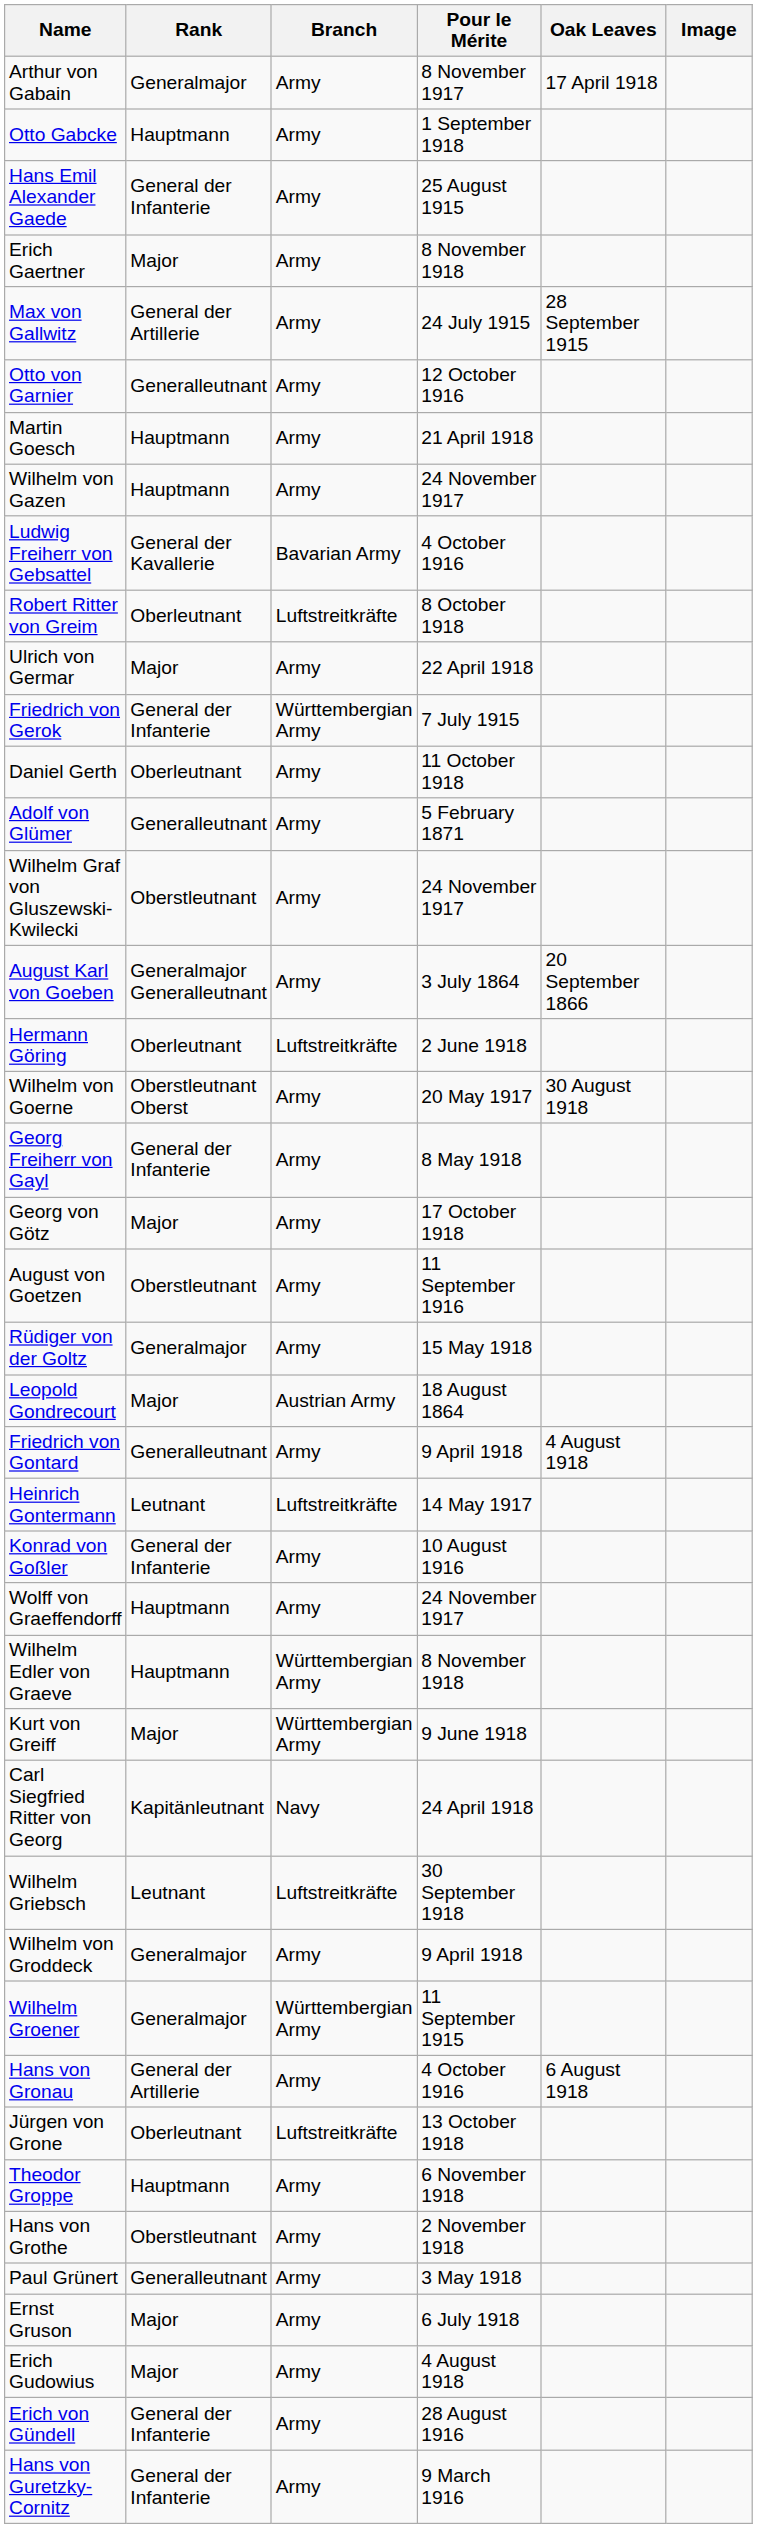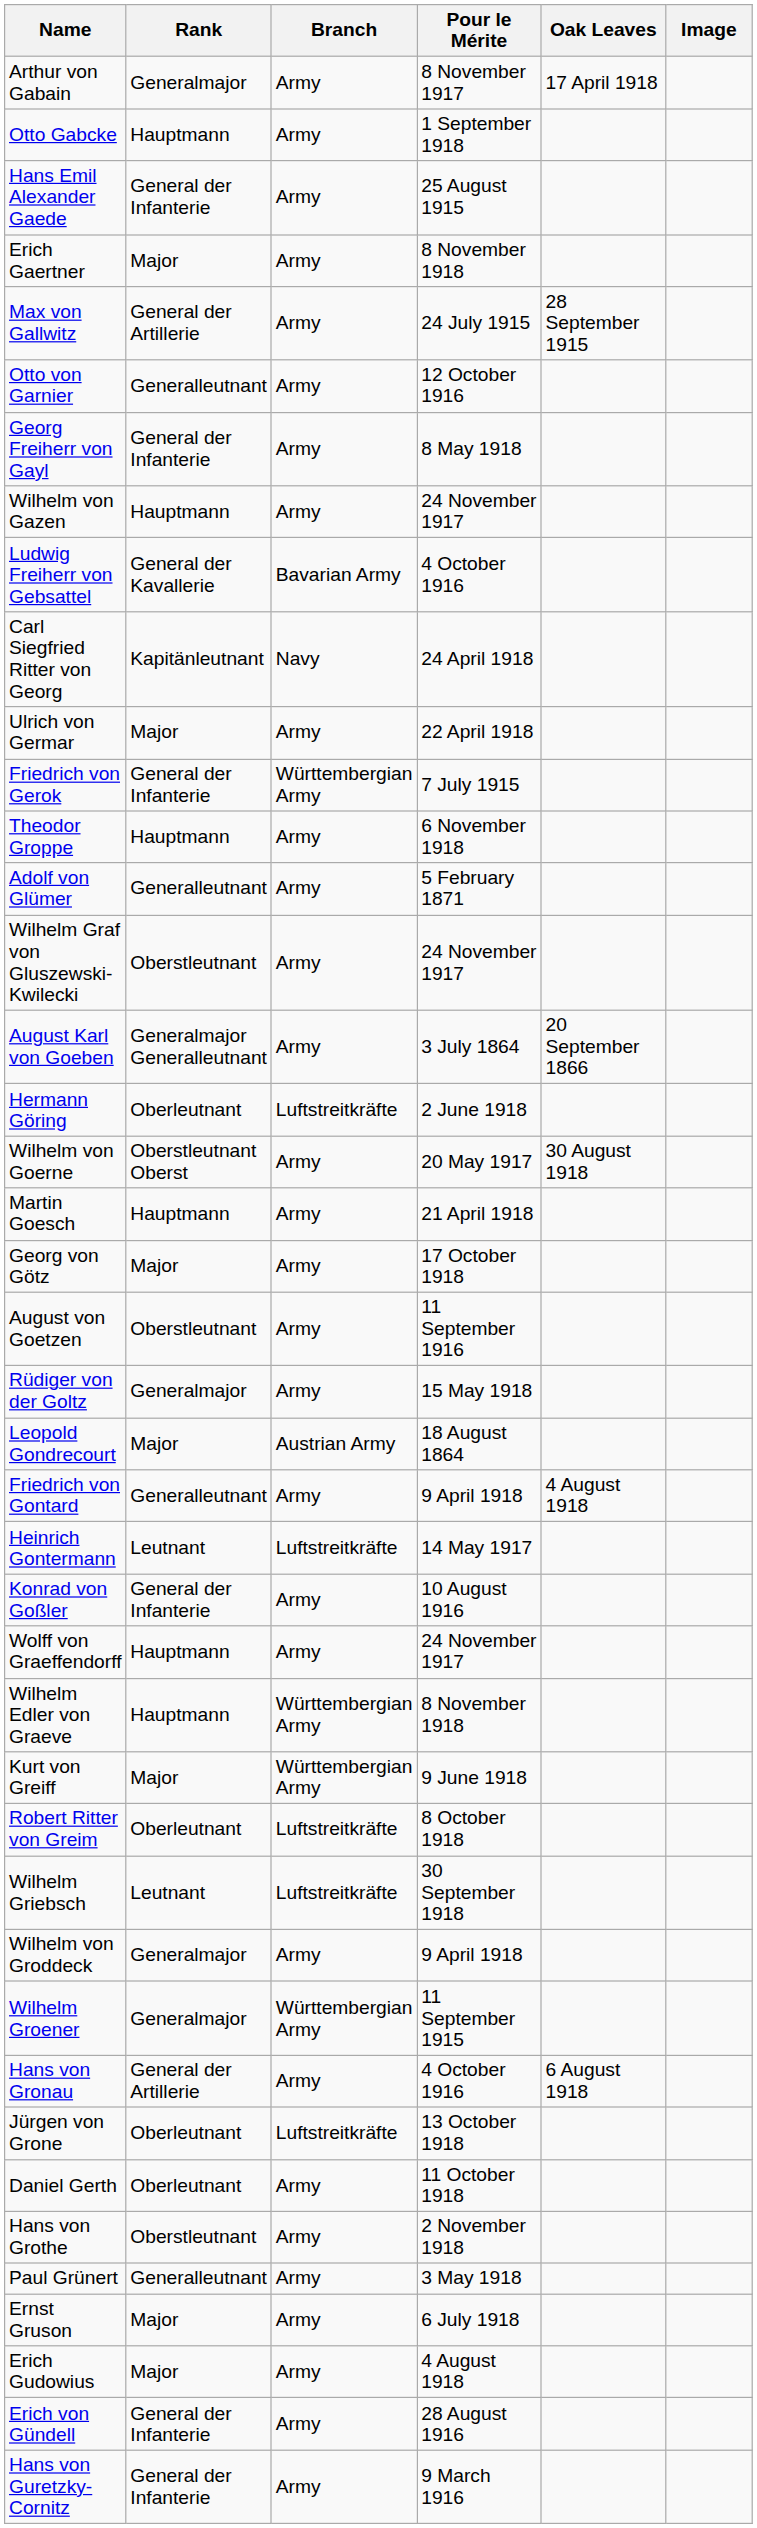rows swapped: Georg Freiherr von Gayl <-> Martin Goesch
rows swapped: Carl Siegfried Ritter von Georg <-> Robert Ritter von Greim
rows swapped: Daniel Gerth <-> Theodor Groppe
